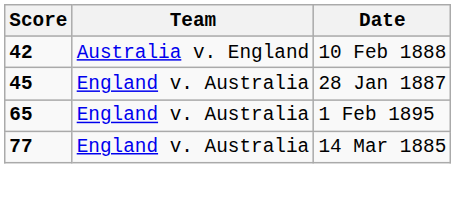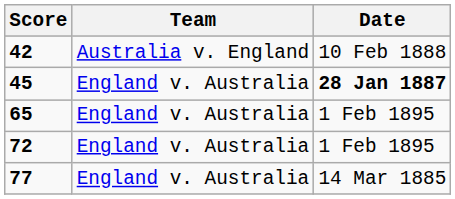45 | Date: normal -> bold
+ row: 72 | England v. Australia | 1 Feb 1895
